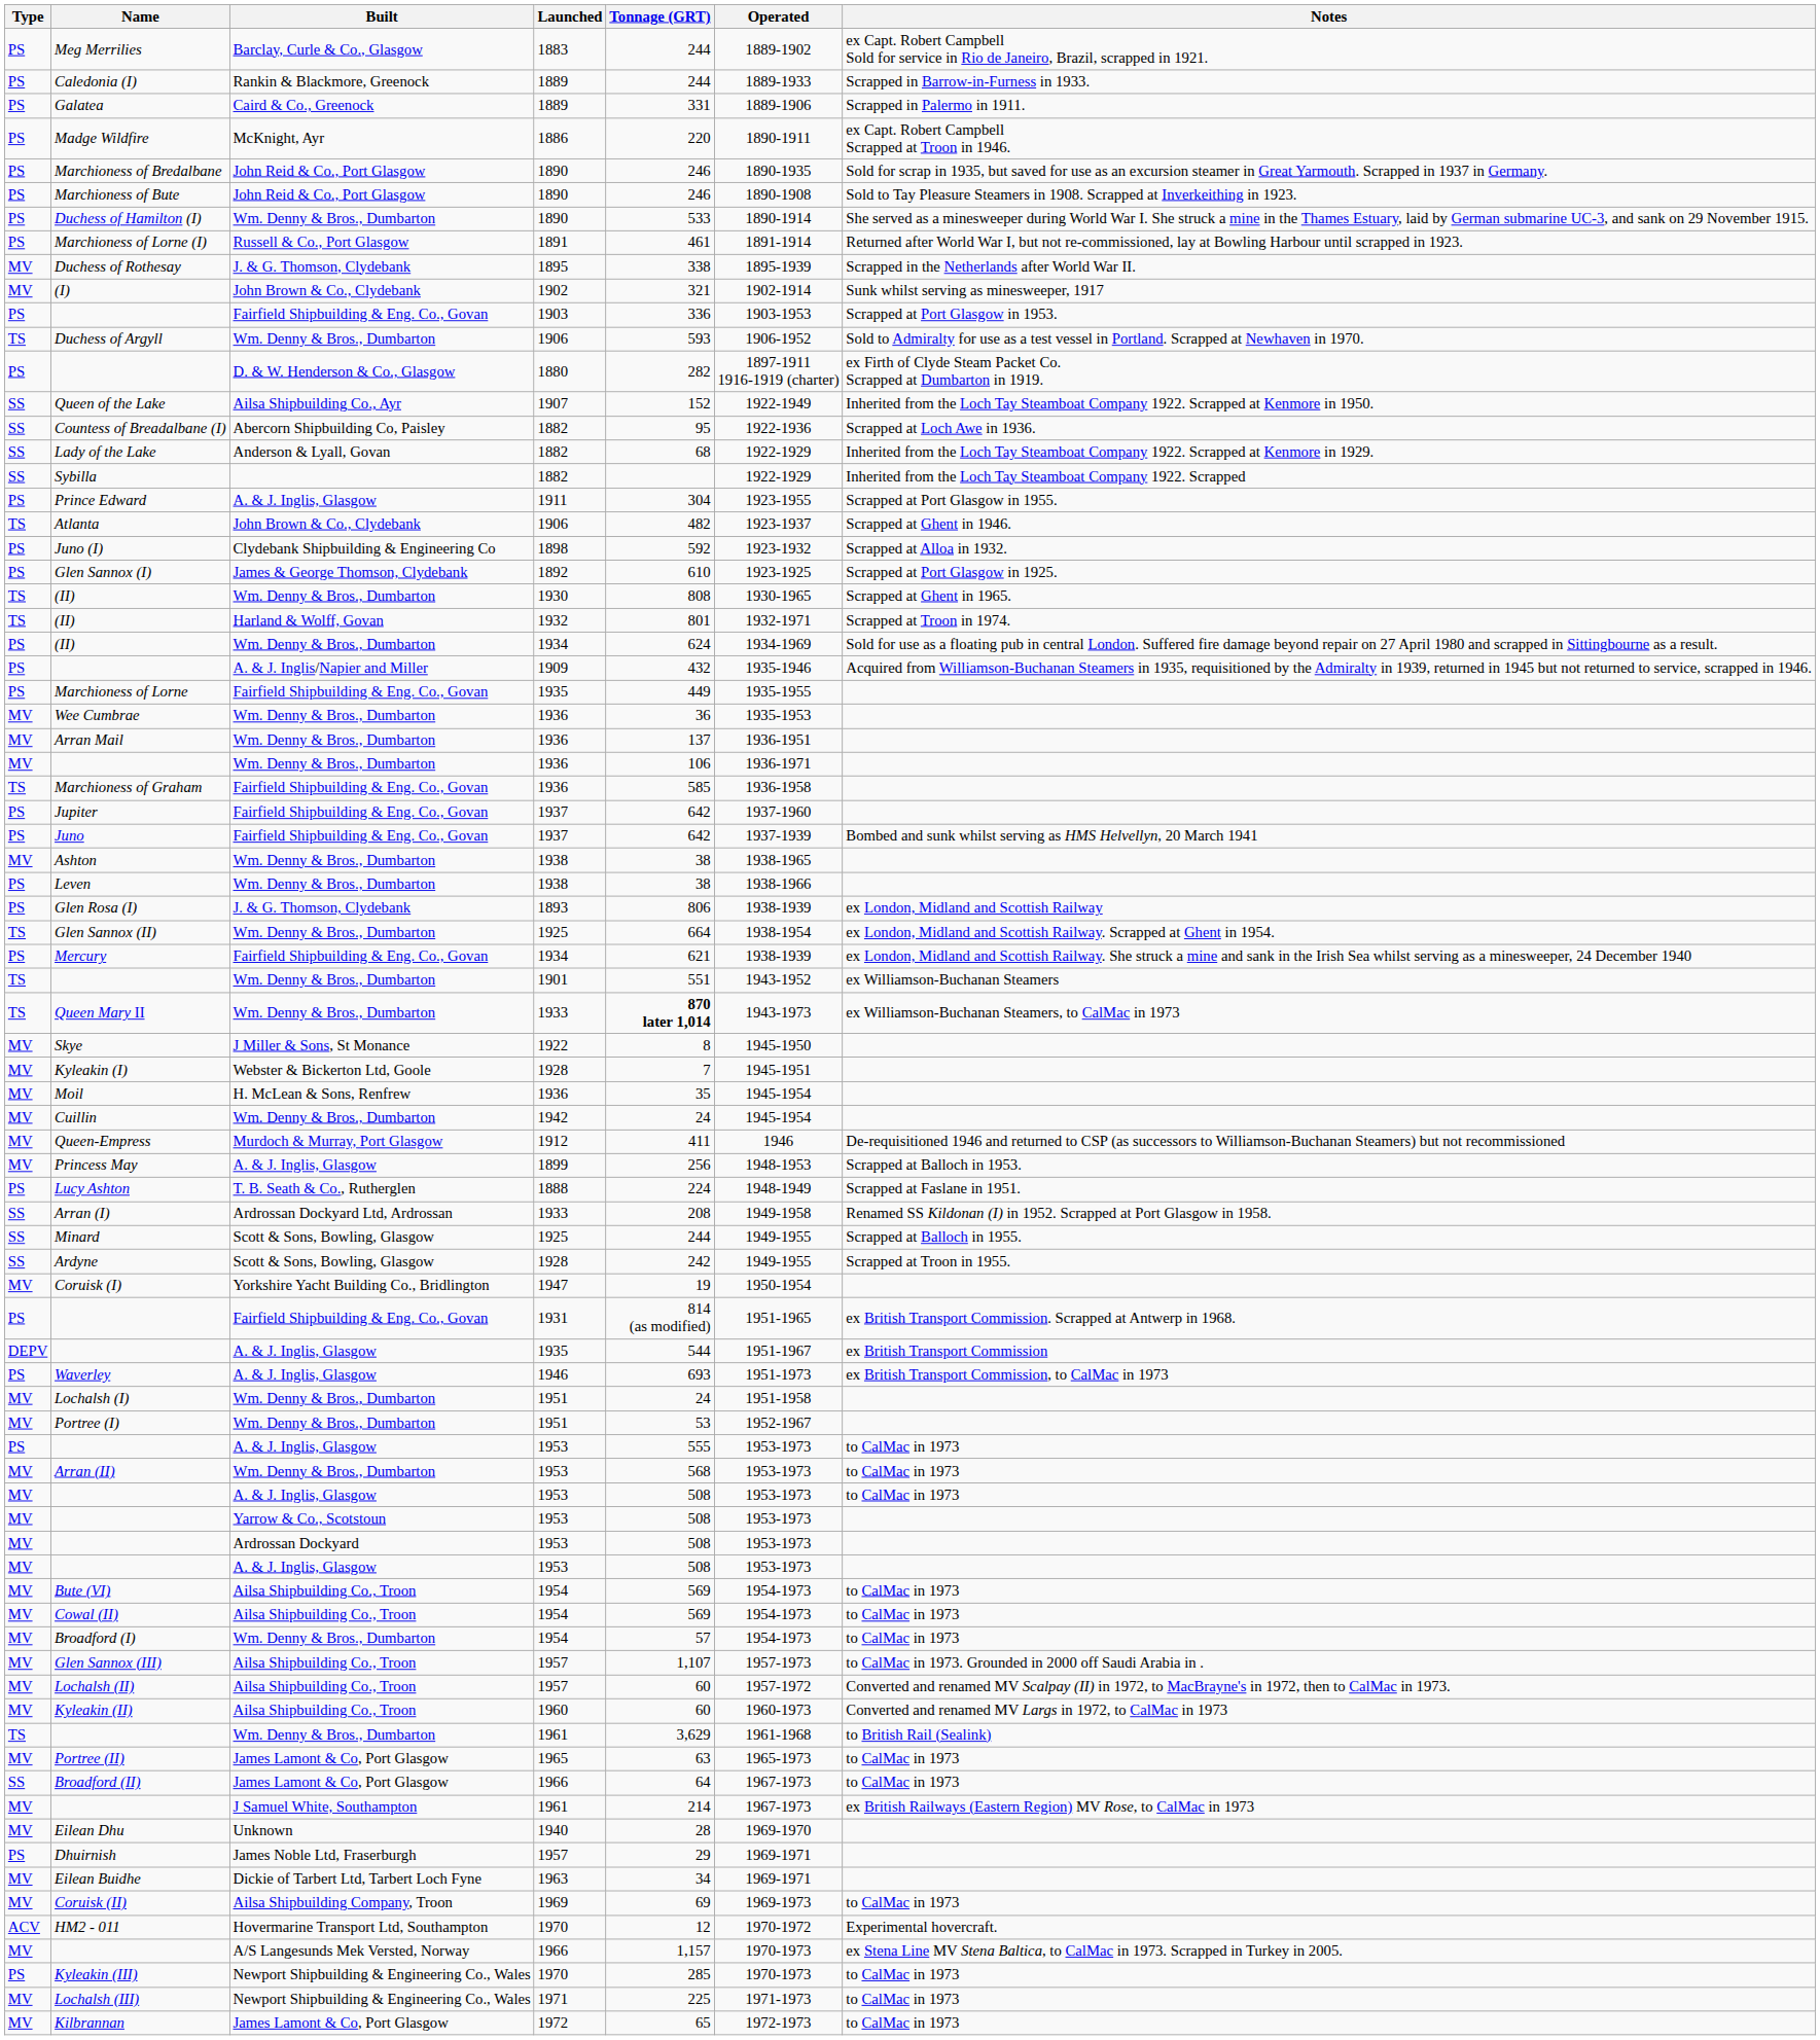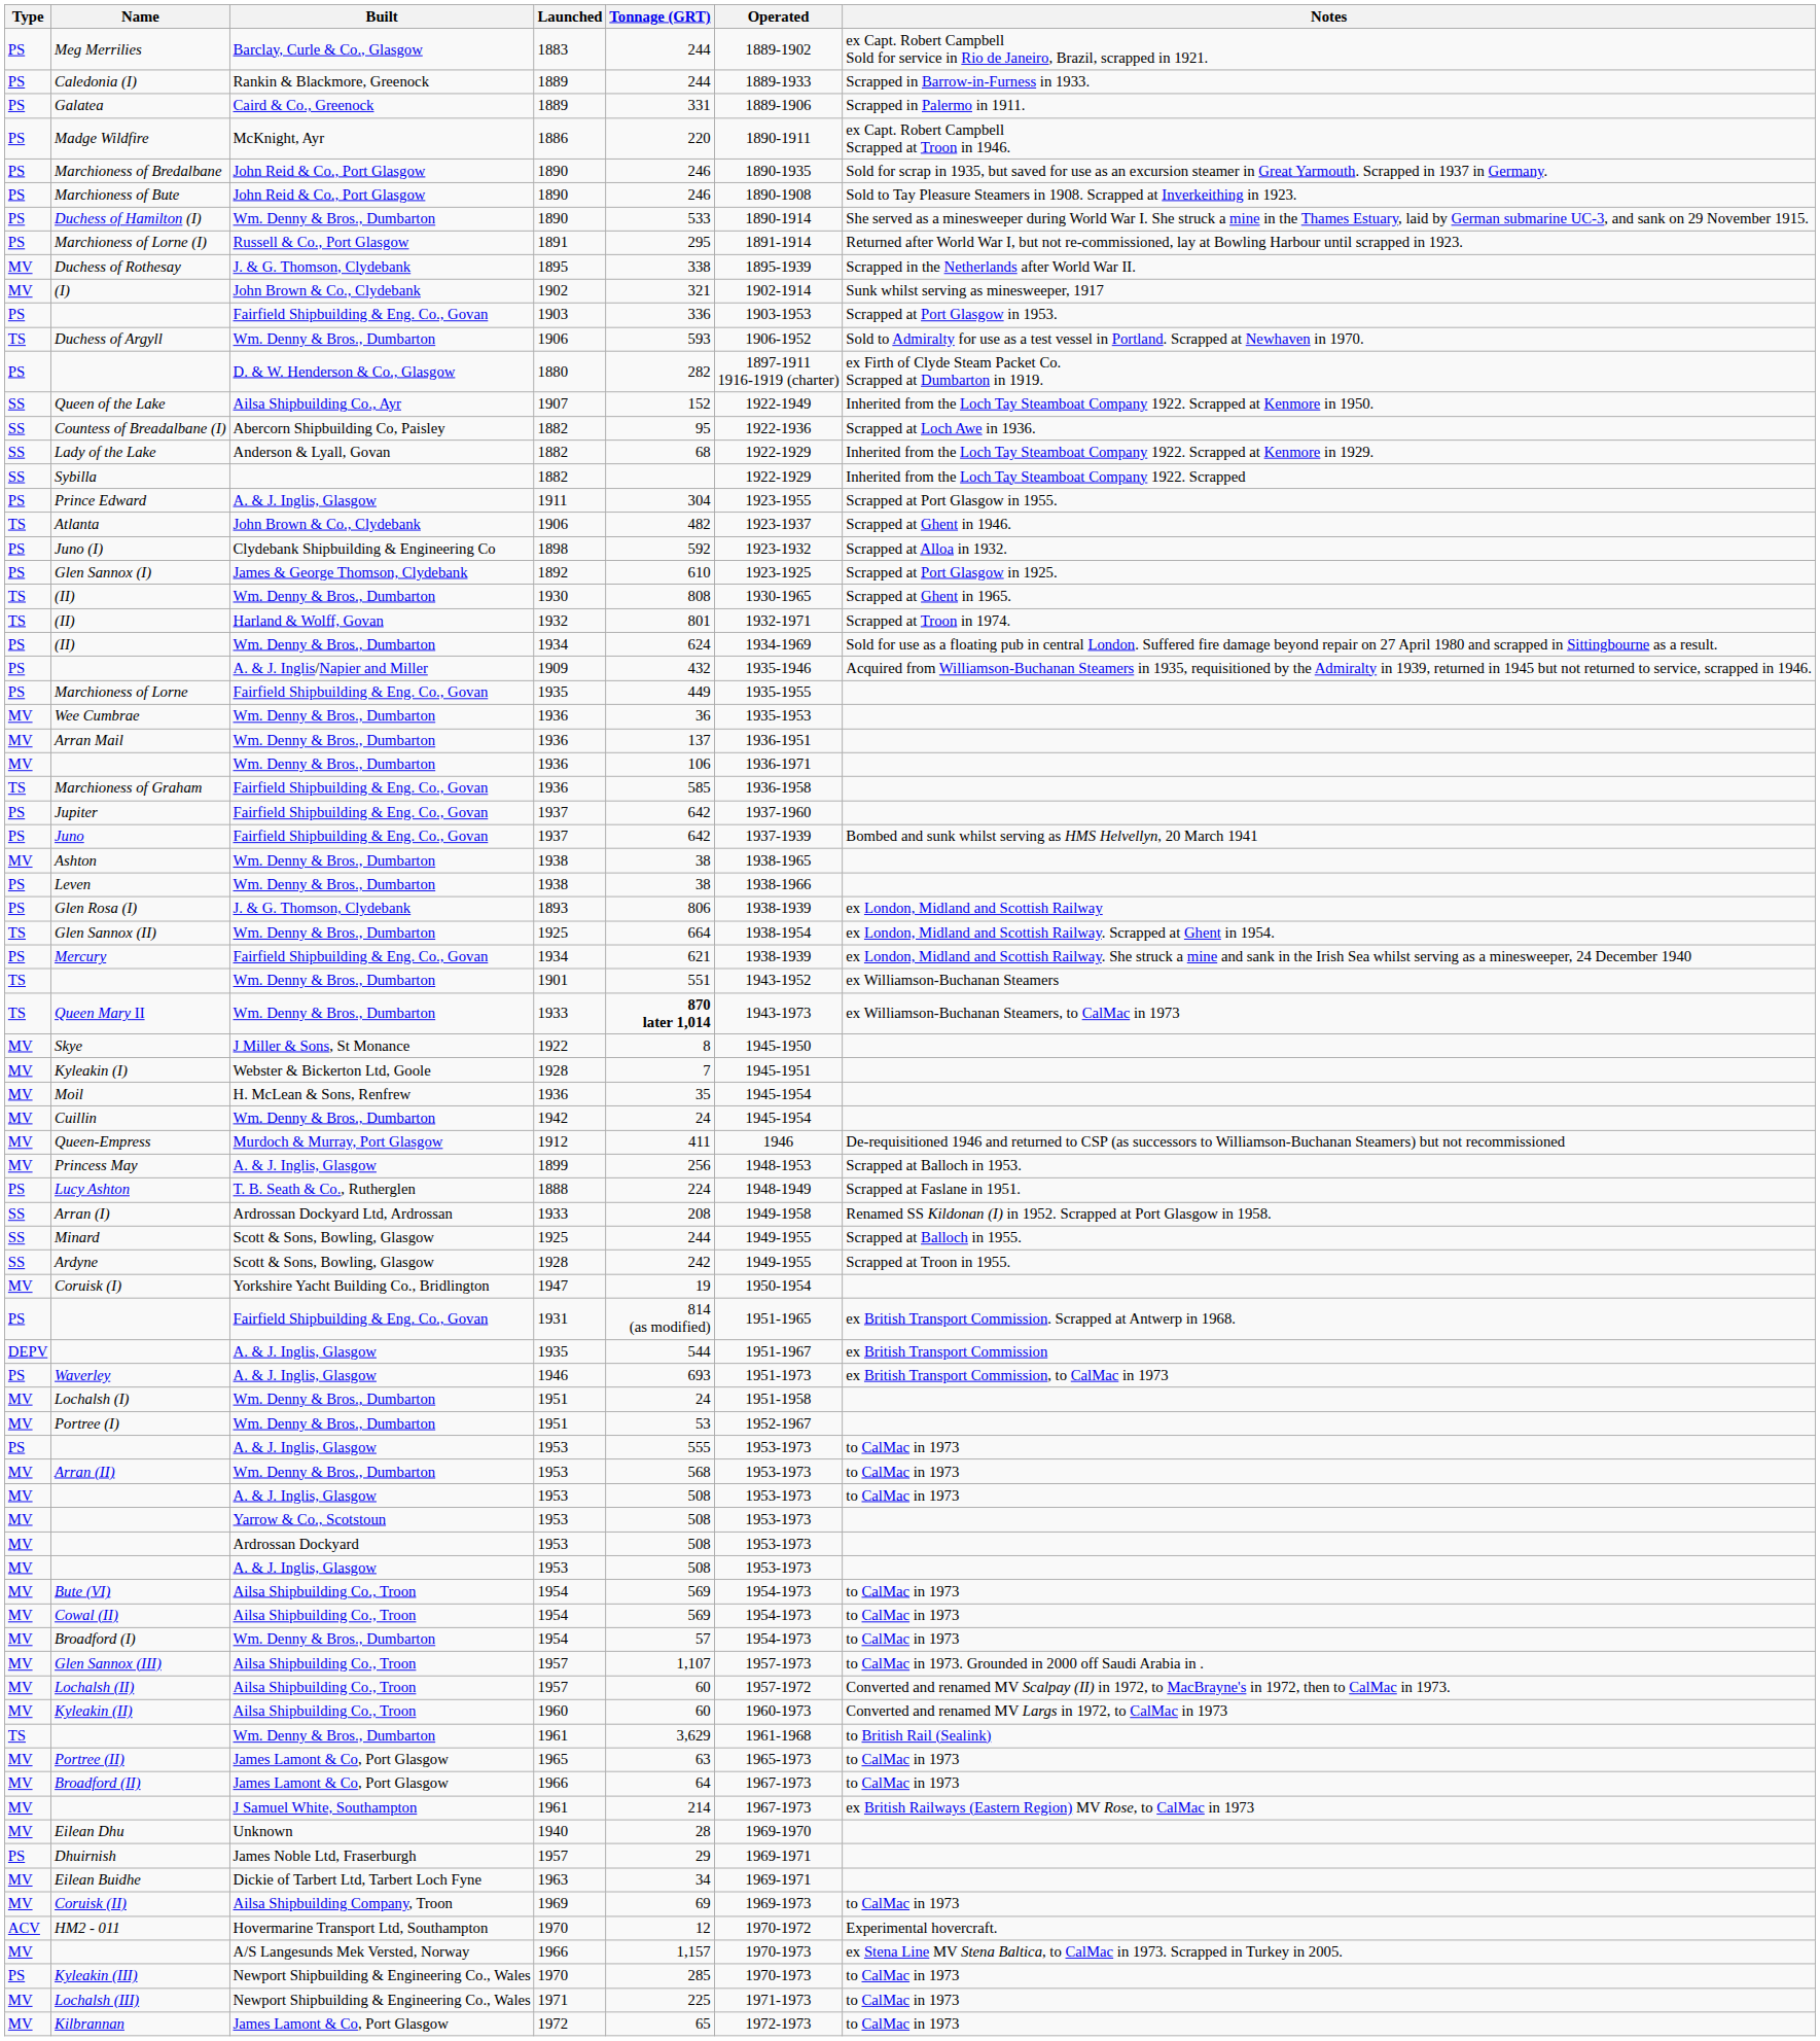Marchioness of Lorne (I) | Tonnage (GRT): 461 -> 295
Broadford (II) | Type: SS -> MV
